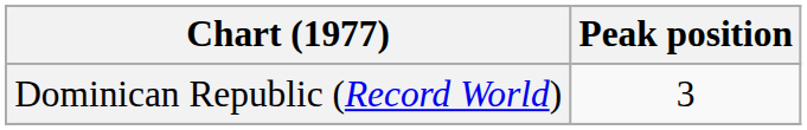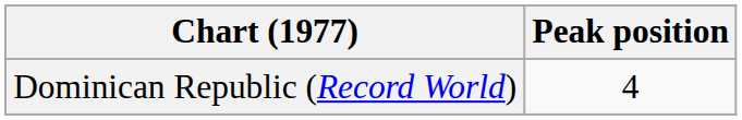Dominican Republic (Record World) | Peak position: 3 -> 4
